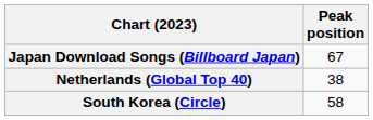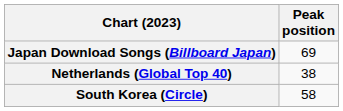Japan Download Songs (Billboard Japan) | Peak position: 67 -> 69
